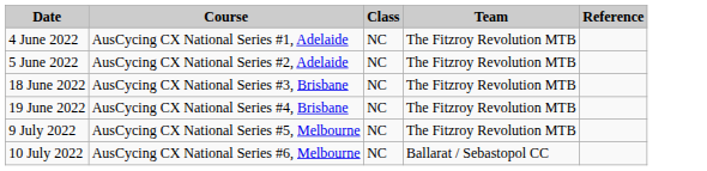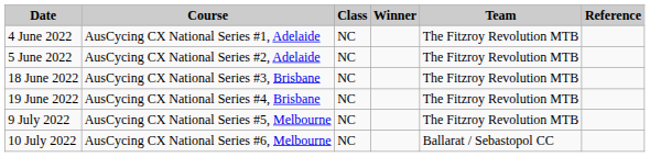+ column: Winner
